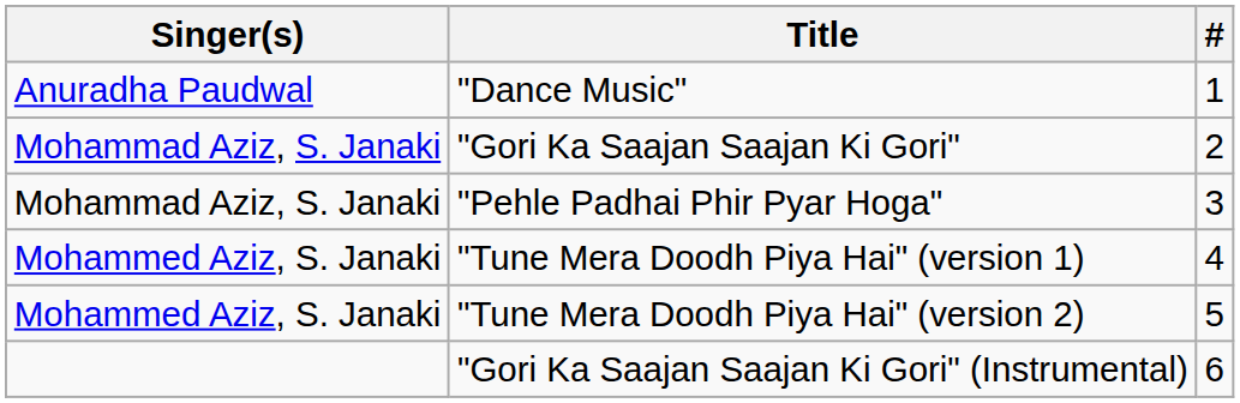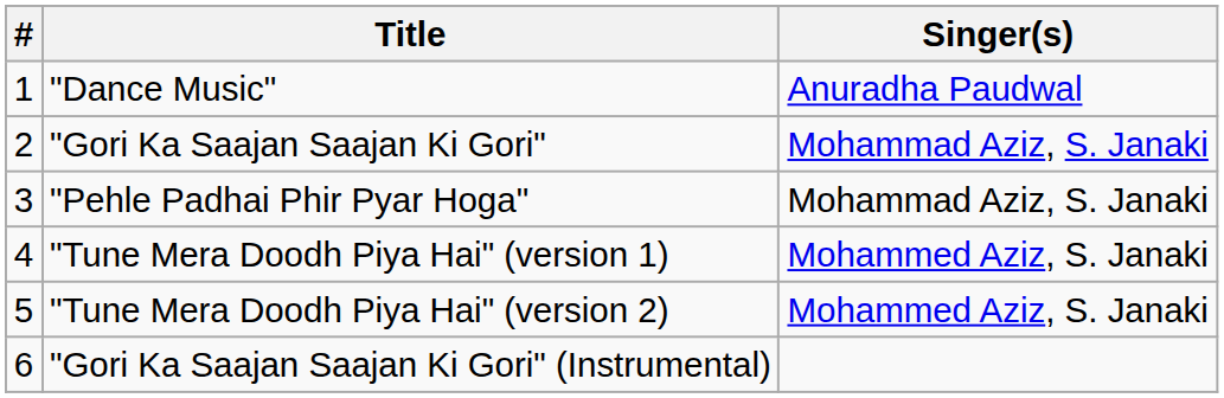columns swapped: # <-> Singer(s)
